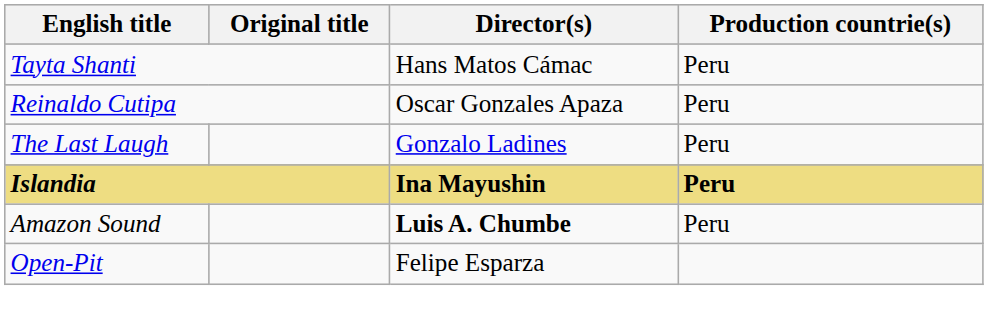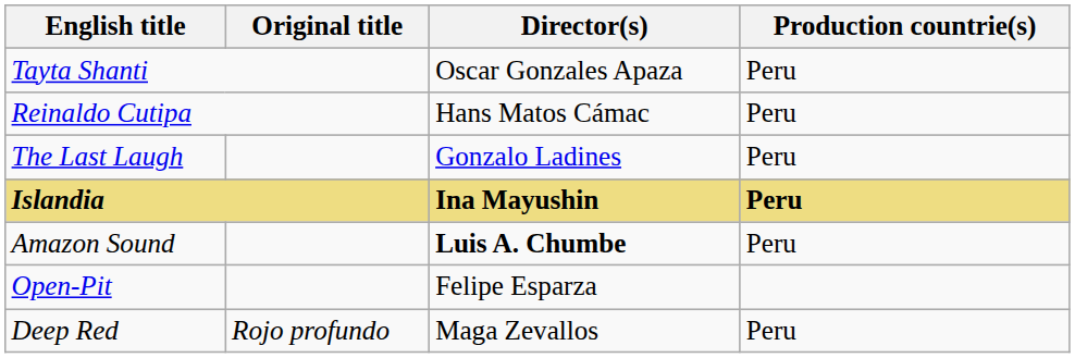Tayta Shanti | Director(s): Hans Matos Cámac -> Oscar Gonzales Apaza
Reinaldo Cutipa | Director(s): Oscar Gonzales Apaza -> Hans Matos Cámac
+ row: Deep Red | Rojo profundo | Maga Zevallos | Peru
